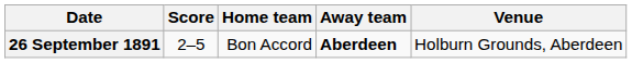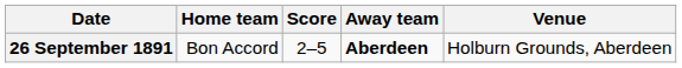columns swapped: Home team <-> Score
